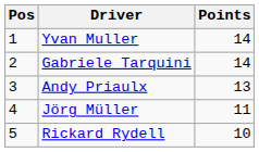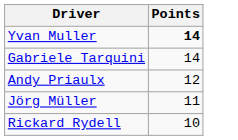- column: Pos | 1 | 2 | 3 | 4 | 5
Yvan Muller | Points: normal -> bold
Andy Priaulx | Points: 13 -> 12
